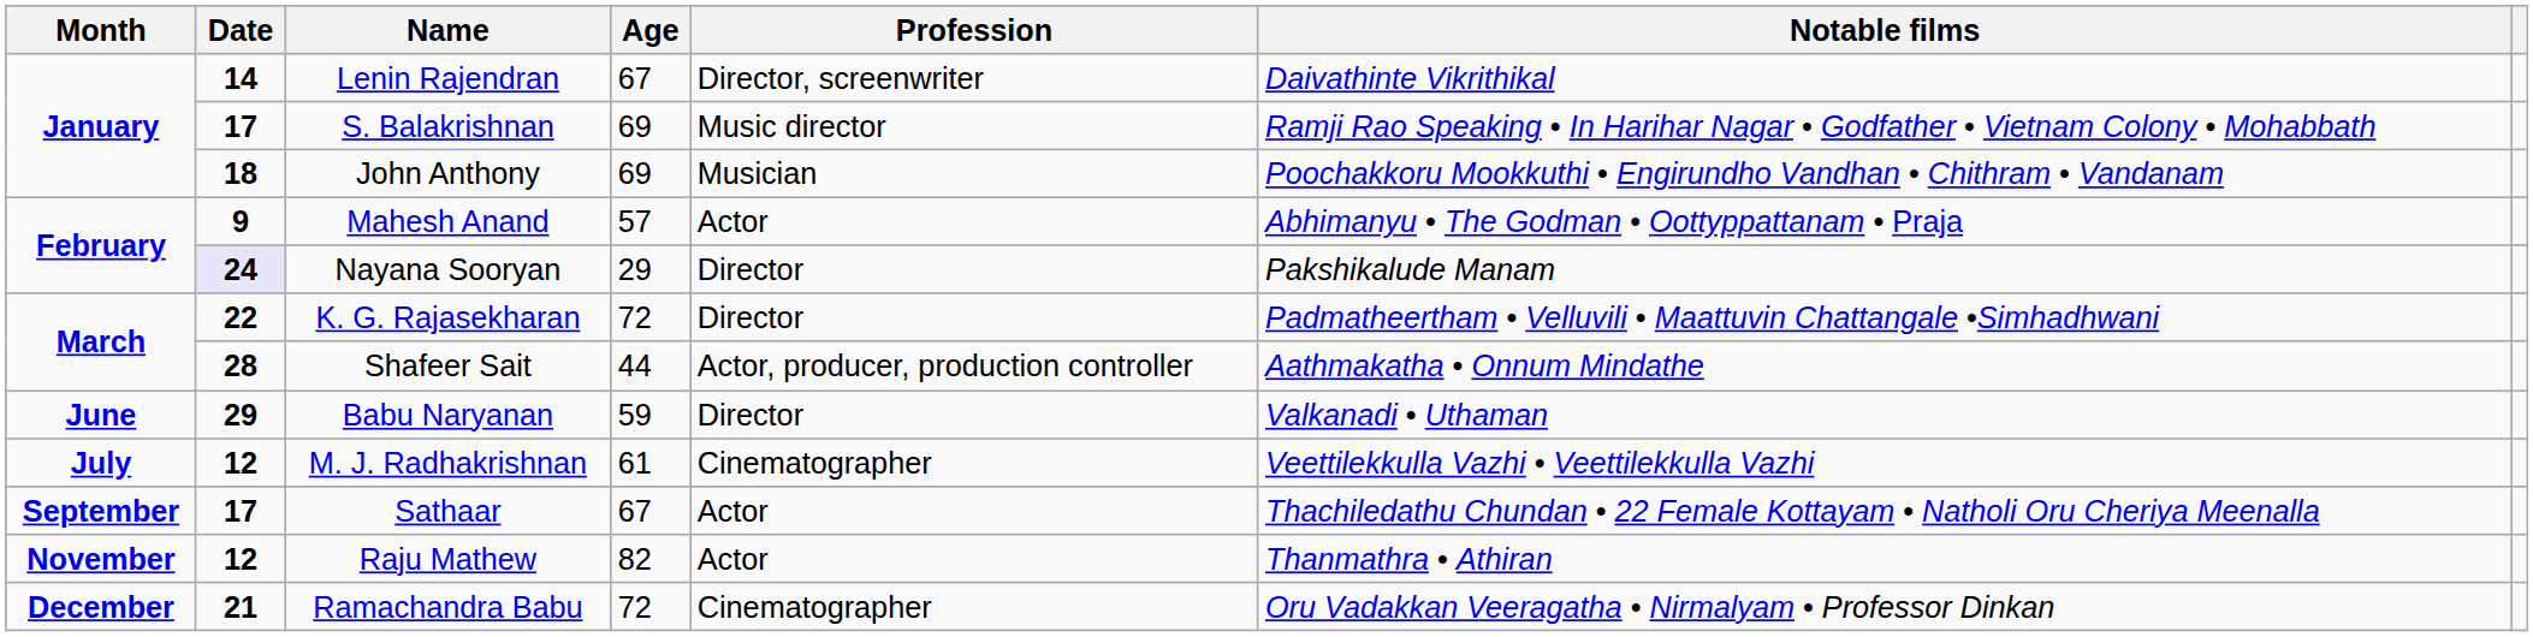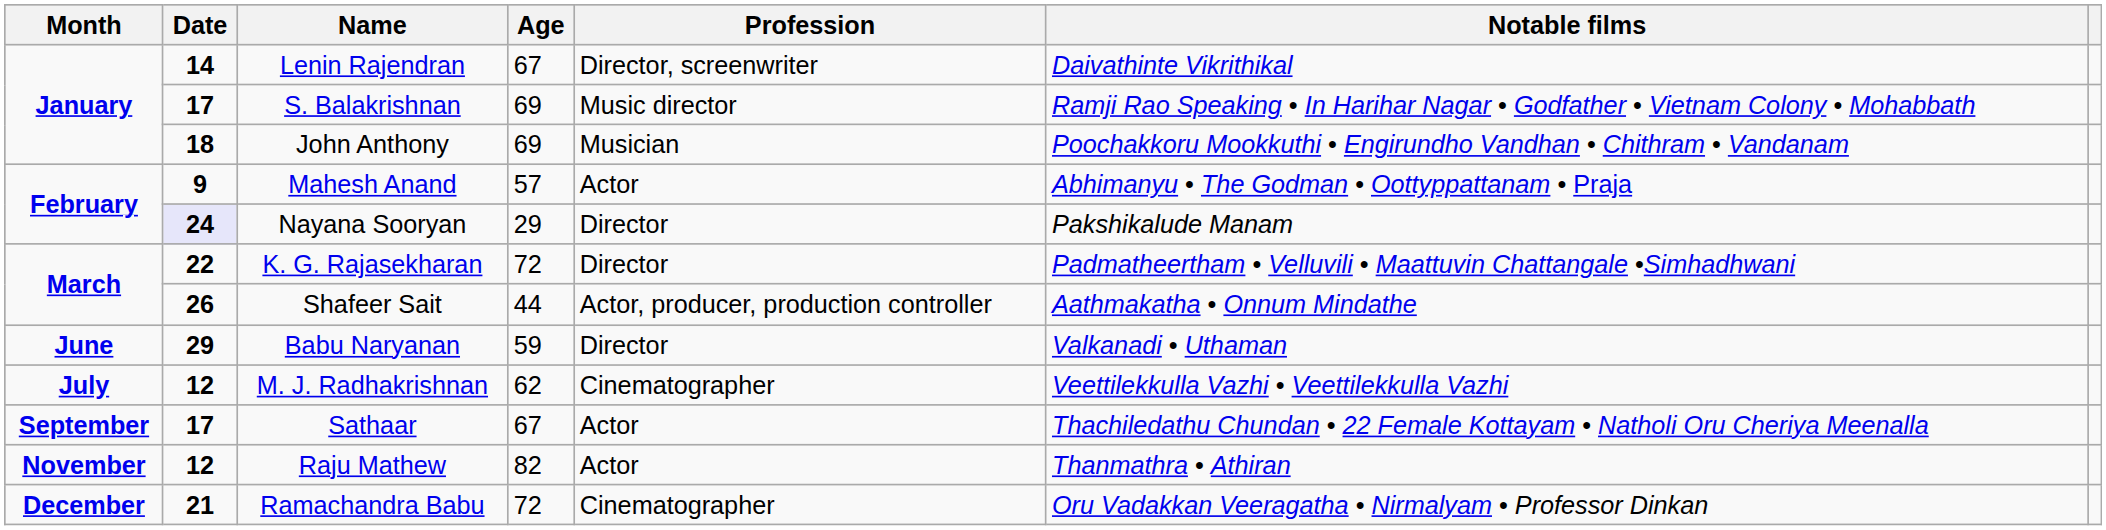Shafeer Sait | Date: 28 -> 26
M. J. Radhakrishnan | Age: 61 -> 62
